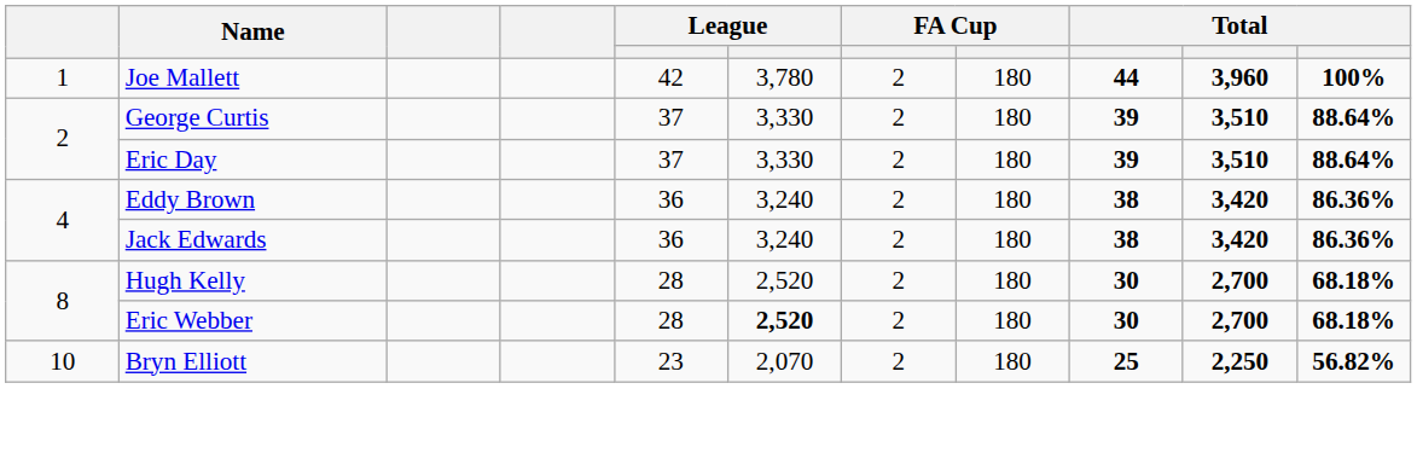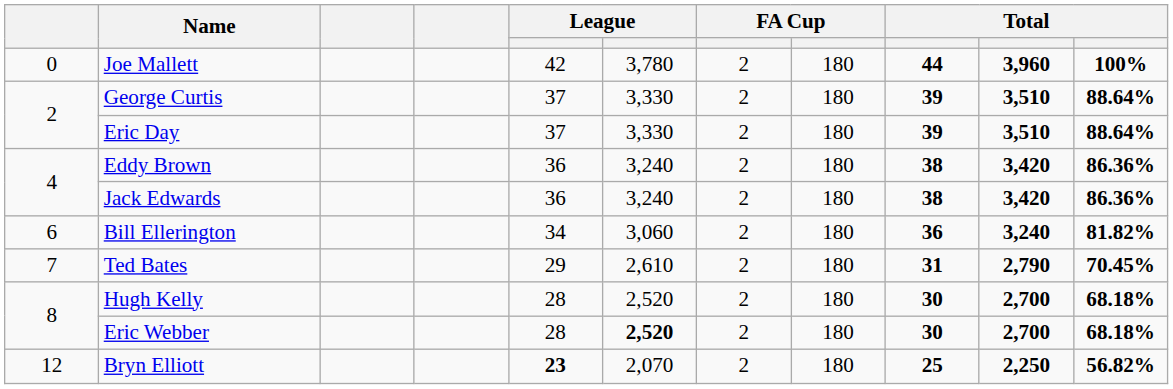Joe Mallett | column 1: 1 -> 0
+ row: 6 | Bill Ellerington | 34 | 3,060 | 2 | 180 | 36 | 3,240 | 81.82%
+ row: 7 | Ted Bates | 29 | 2,610 | 2 | 180 | 31 | 2,790 | 70.45%
Bryn Elliott | column 1: 10 -> 12
Bryn Elliott | column 5: normal -> bold
